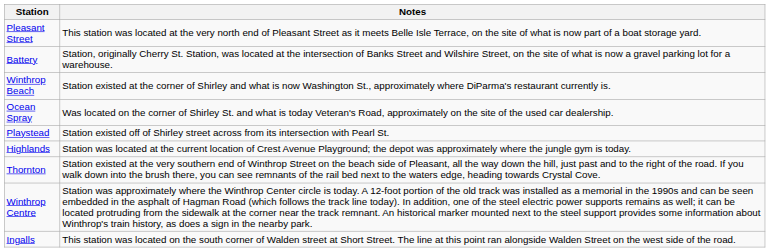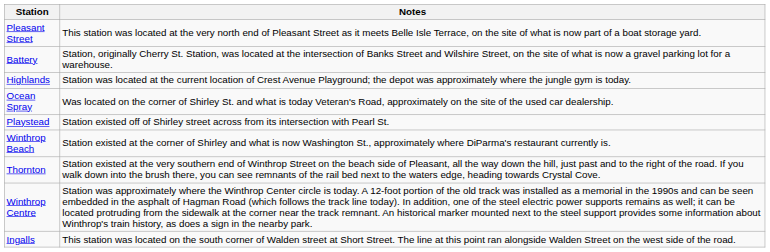rows swapped: Highlands <-> Winthrop Beach
